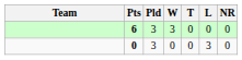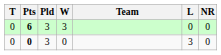columns swapped: Team <-> T
